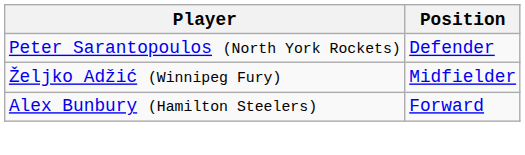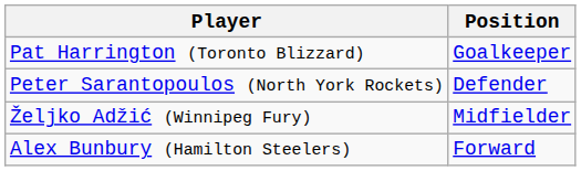+ row: Pat Harrington (Toronto Blizzard) | Goalkeeper
